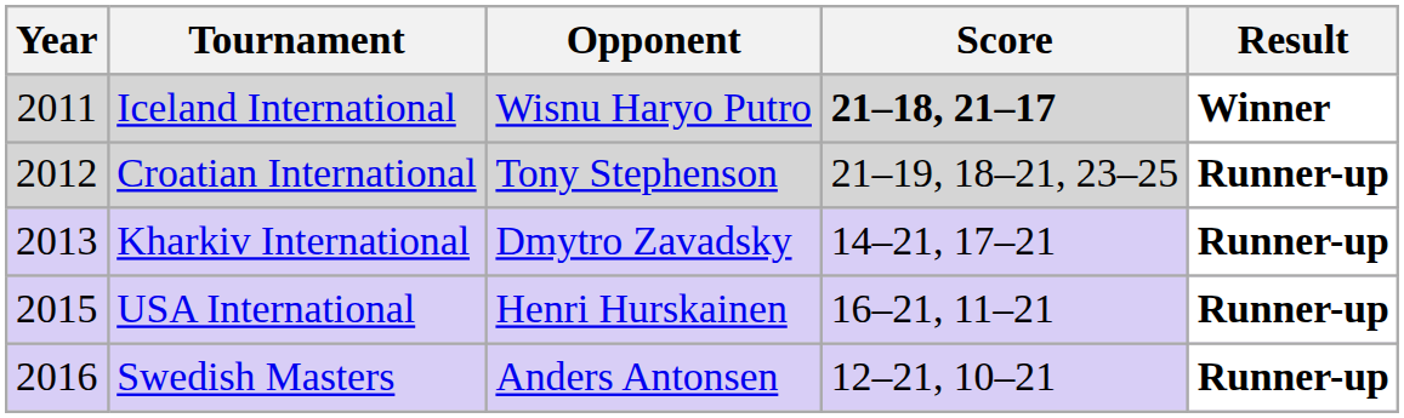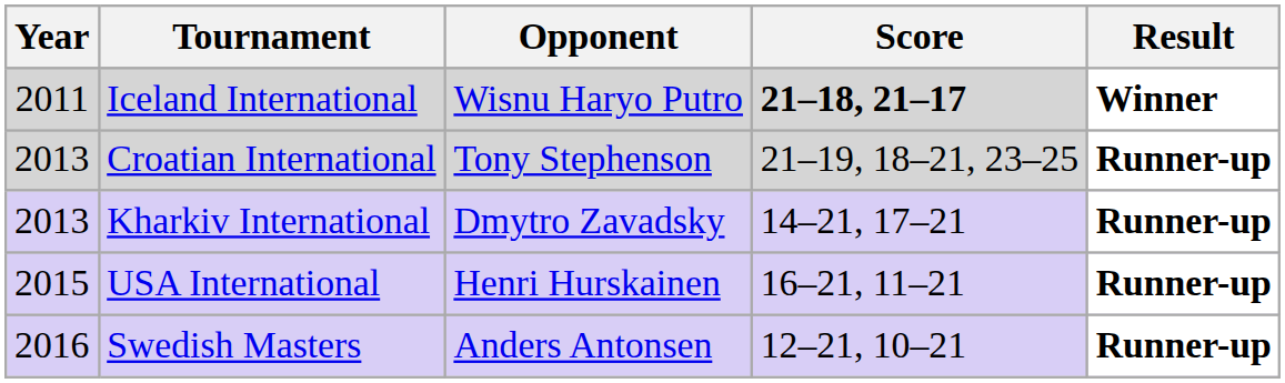Croatian International | Year: 2012 -> 2013
